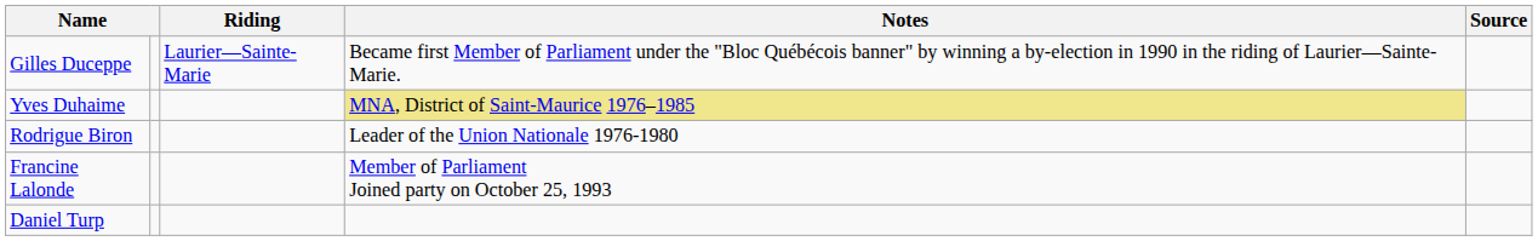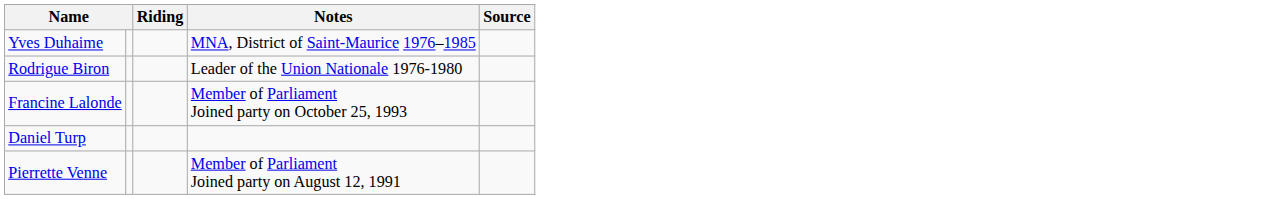- row: Gilles Duceppe | Laurier—Sainte-Marie | Became first Member of Parliament under the "Bloc Québécois banner" by winning a by-election in 1990 in the riding of Laurier—Sainte-Marie.
Yves Duhaime | Notes: khaki background -> no background
+ row: Pierrette Venne | Member of Parliament Joined party on August 12, 1991
